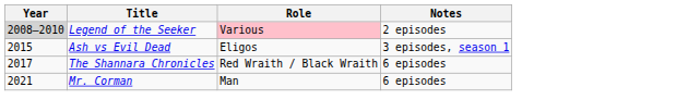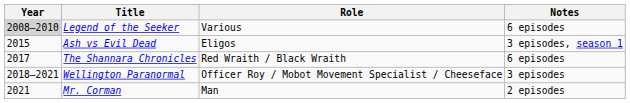Legend of the Seeker | Role: pink background -> no background
Legend of the Seeker | Notes: 2 episodes -> 6 episodes
+ row: 2018–2021 | Wellington Paranormal | Officer Roy / Mobot Movement Specialist / Cheeseface | 3 episodes
Mr. Corman | Notes: 6 episodes -> 2 episodes
